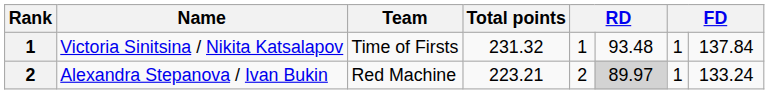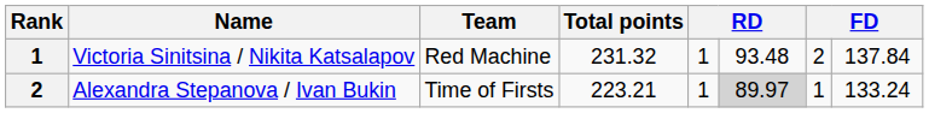Victoria Sinitsina / Nikita Katsalapov | Team: Time of Firsts -> Red Machine
Victoria Sinitsina / Nikita Katsalapov | column 7: 1 -> 2
Alexandra Stepanova / Ivan Bukin | Team: Red Machine -> Time of Firsts
Alexandra Stepanova / Ivan Bukin | column 5: 2 -> 1
